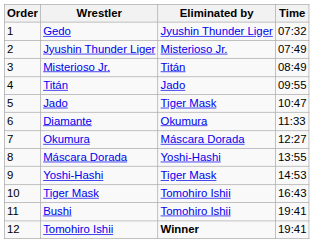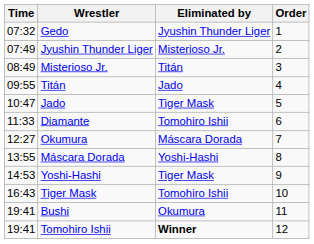columns swapped: Order <-> Time
Diamante | Eliminated by: Okumura -> Tomohiro Ishii
Bushi | Eliminated by: Tomohiro Ishii -> Okumura
